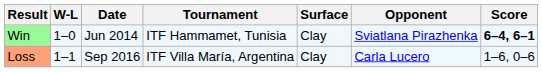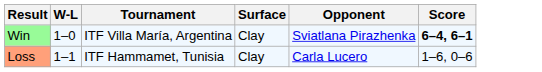- column: Date | Jun 2014 | Sep 2016
Win | Tournament: ITF Hammamet, Tunisia -> ITF Villa María, Argentina
Loss | Tournament: ITF Villa María, Argentina -> ITF Hammamet, Tunisia
